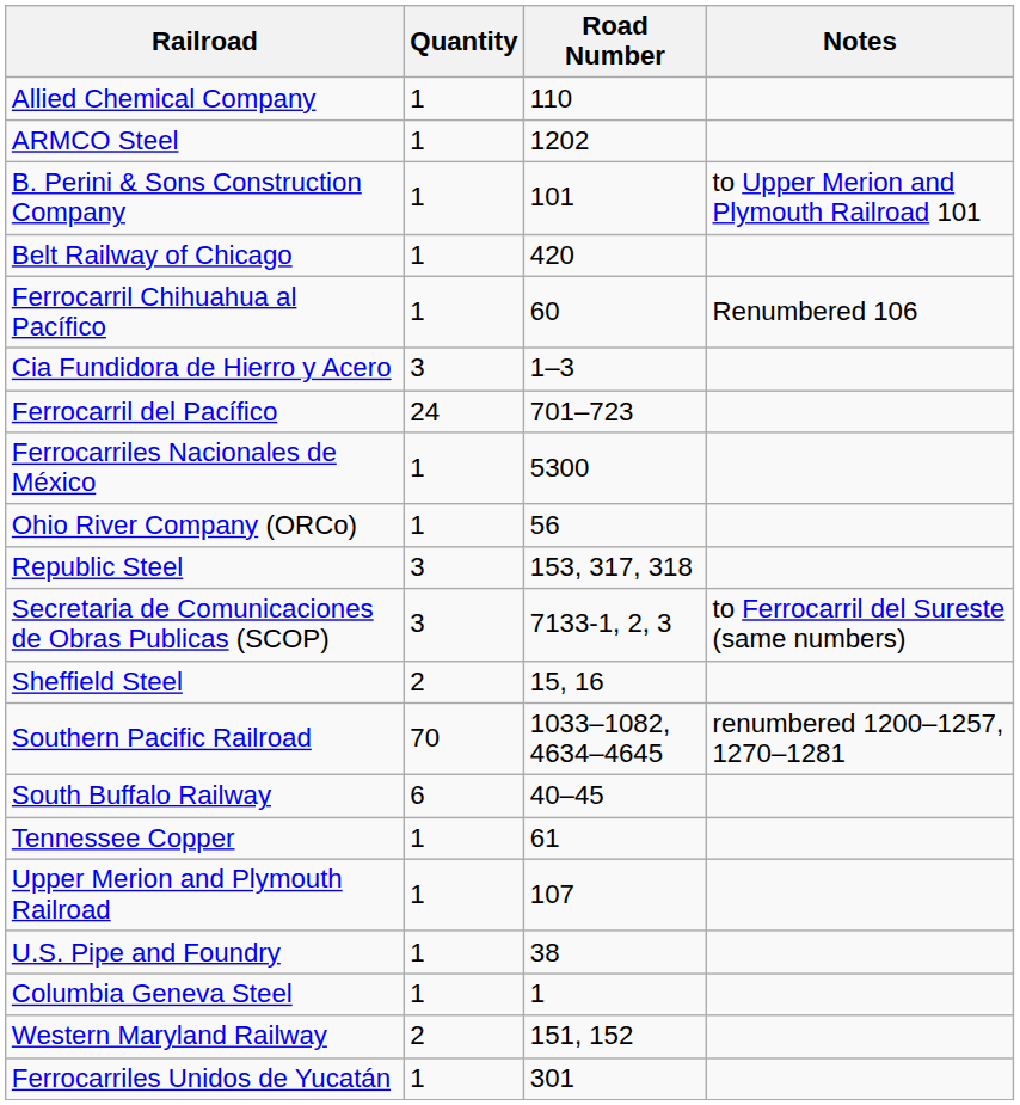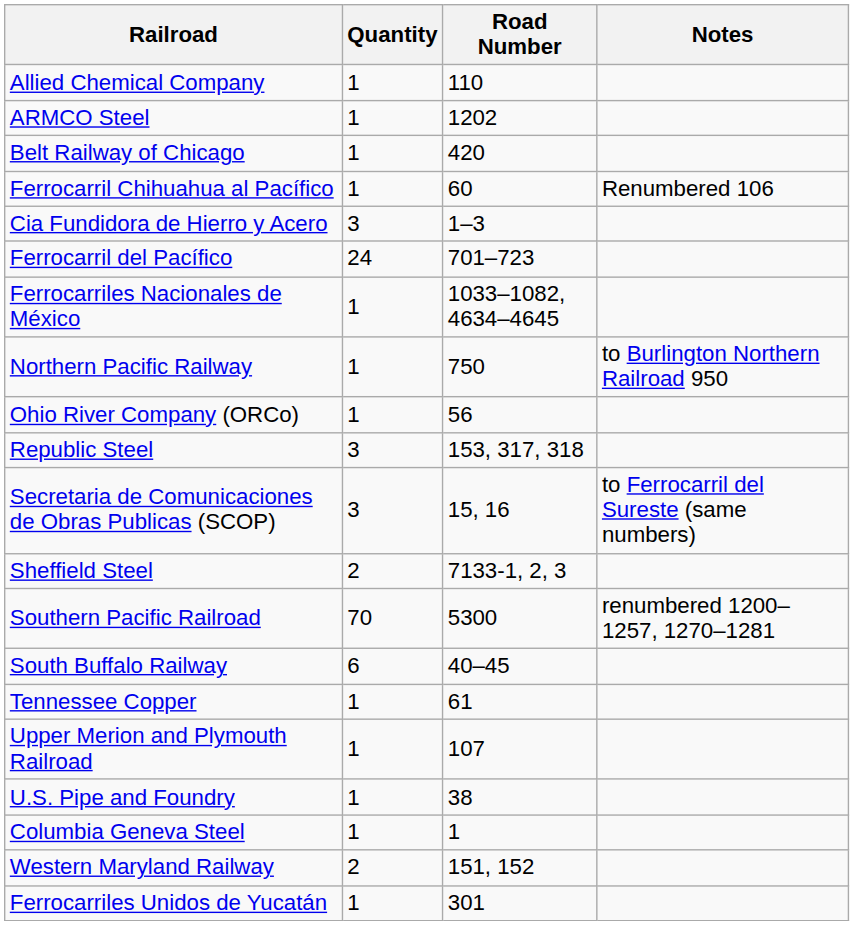- row: B. Perini & Sons Construction Company | 1 | 101 | to Upper Merion and Plymouth Railroad 101
Ferrocarriles Nacionales de México | Road Number: 5300 -> 1033–1082, 4634–4645
+ row: Northern Pacific Railway | 1 | 750 | to Burlington Northern Railroad 950
Secretaria de Comunicaciones de Obras Publicas (SCOP) | Road Number: 7133-1, 2, 3 -> 15, 16
Sheffield Steel | Road Number: 15, 16 -> 7133-1, 2, 3
Southern Pacific Railroad | Road Number: 1033–1082, 4634–4645 -> 5300
